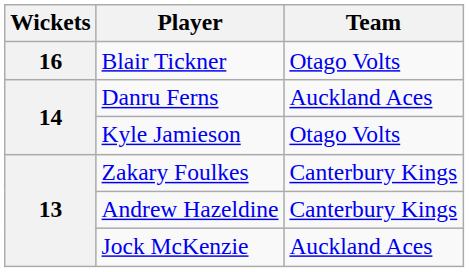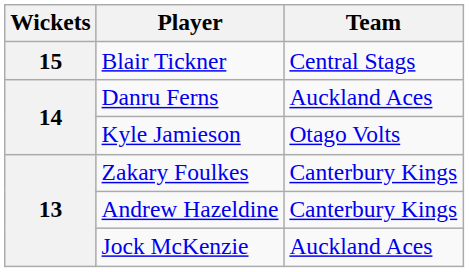Blair Tickner | Wickets: 16 -> 15
Blair Tickner | Team: Otago Volts -> Central Stags
